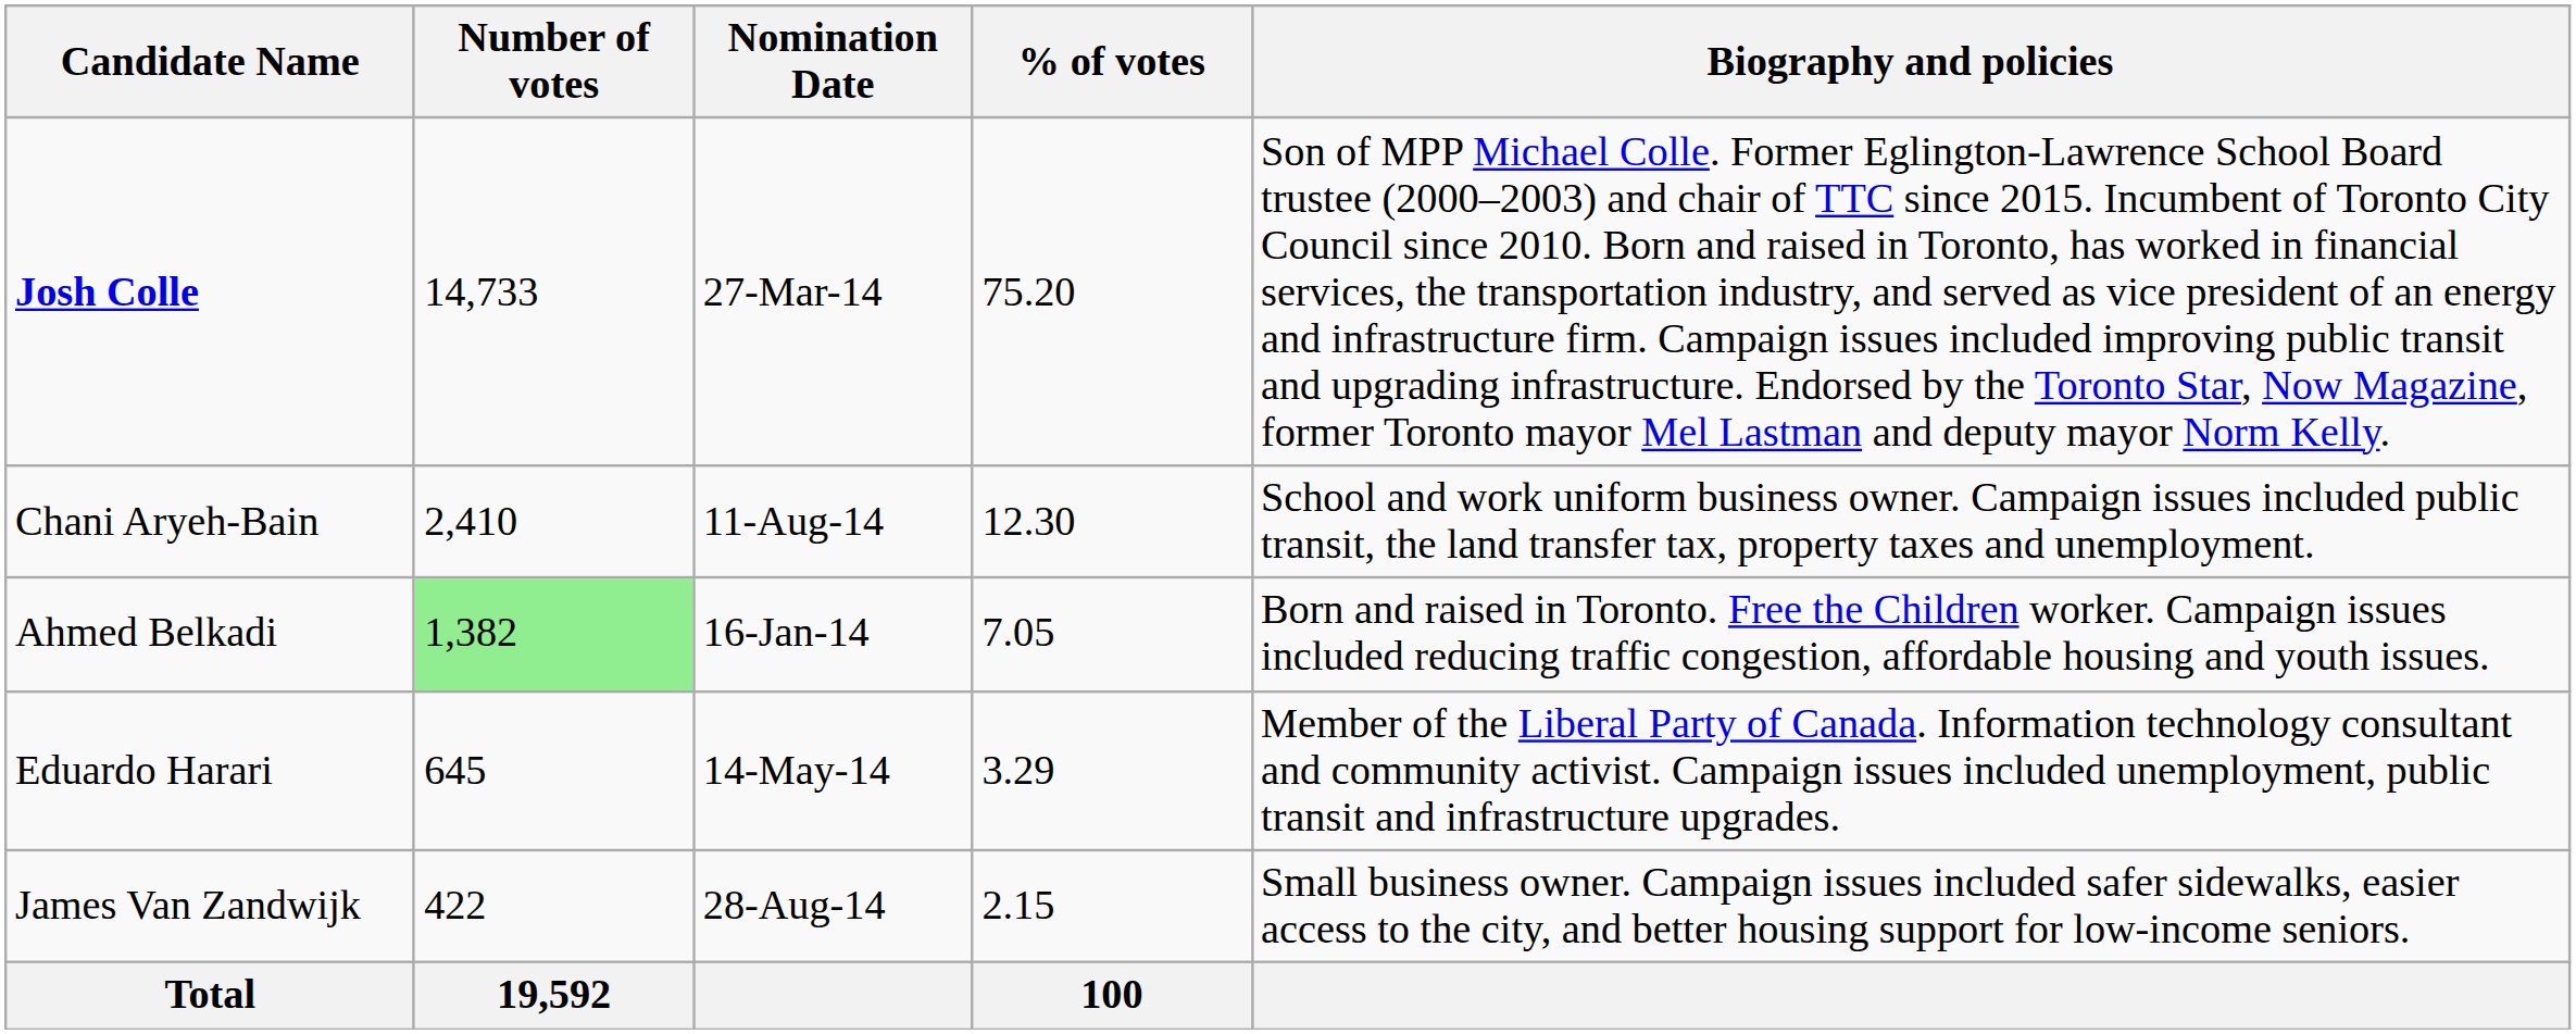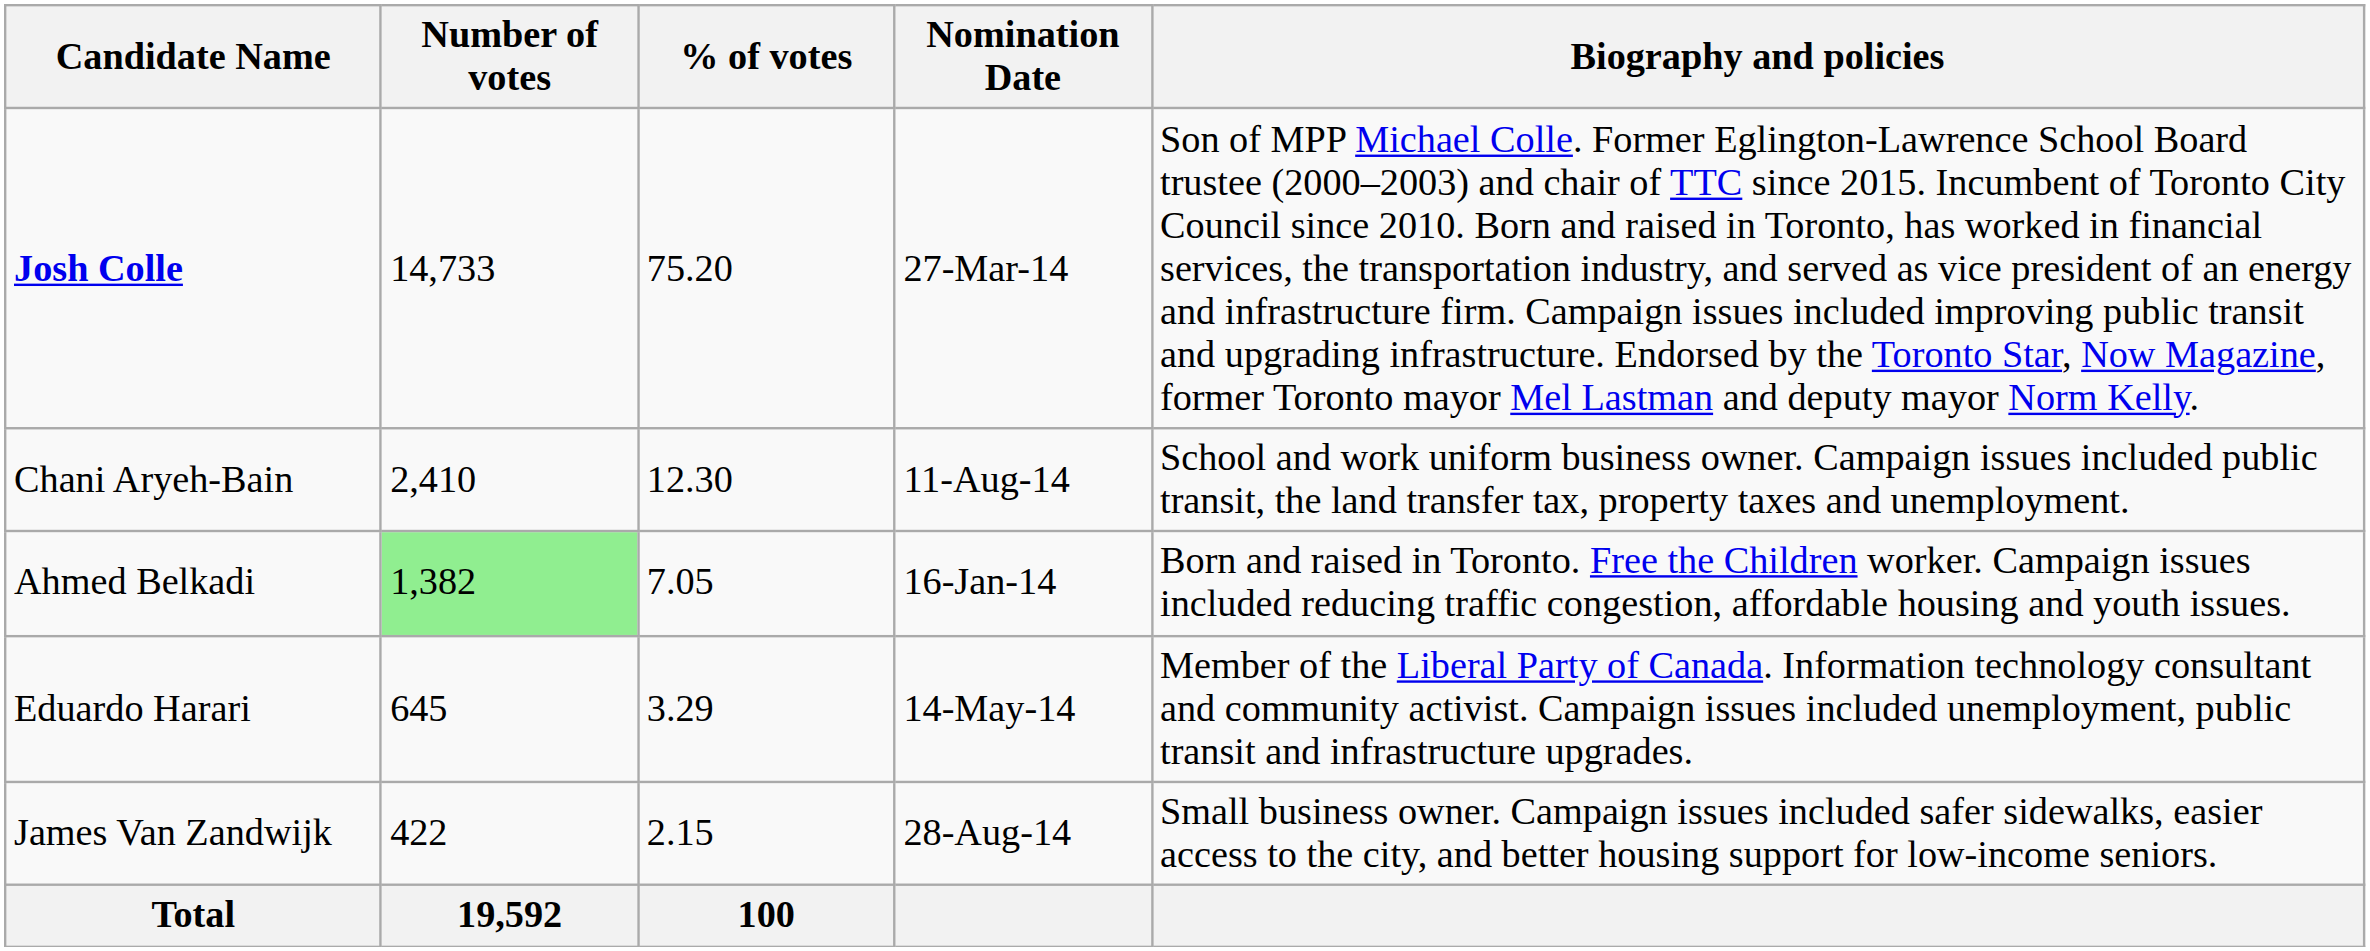columns swapped: % of votes <-> Nomination Date
